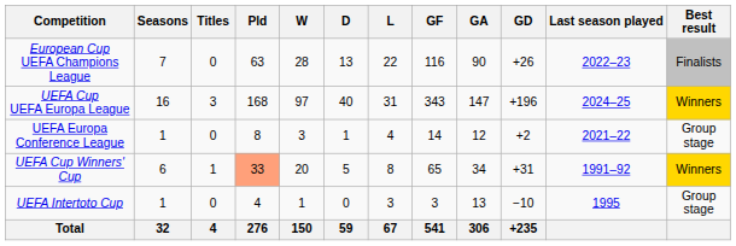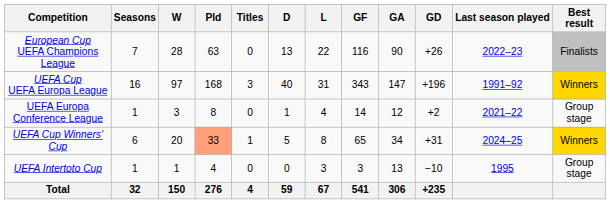columns swapped: Titles <-> W
UEFA Cup UEFA Europa League | Last season played: 2024–25 -> 1991–92
UEFA Cup Winners' Cup | Last season played: 1991–92 -> 2024–25
